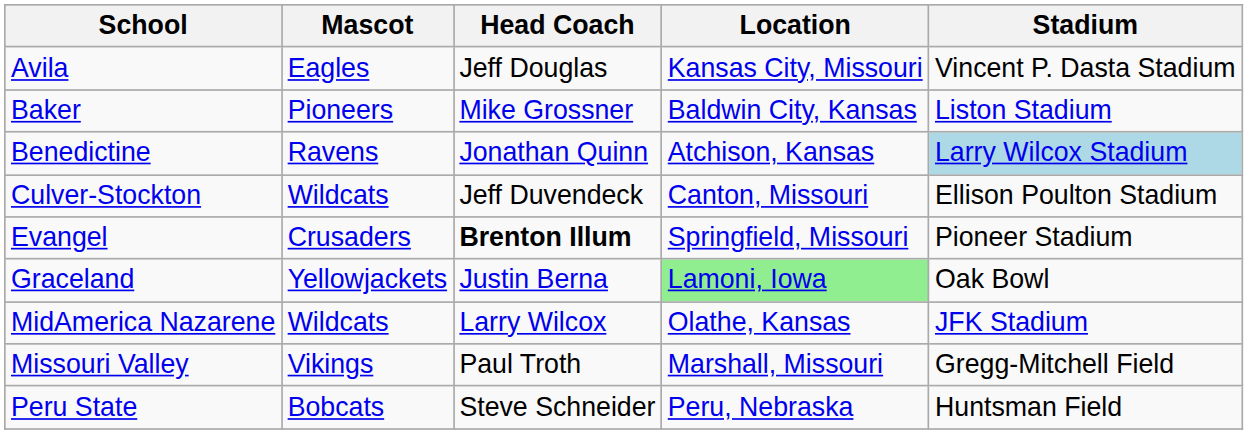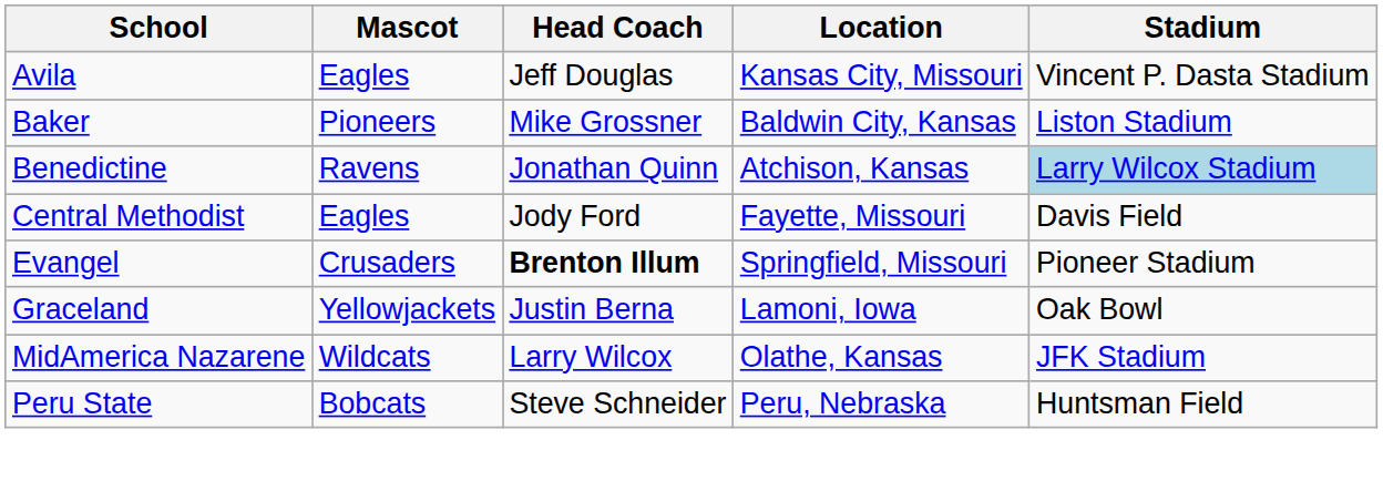+ row: Central Methodist | Eagles | Jody Ford | Fayette, Missouri | Davis Field
- row: Culver-Stockton | Wildcats | Jeff Duvendeck | Canton, Missouri | Ellison Poulton Stadium
Graceland | Location: lightgreen background -> no background
- row: Missouri Valley | Vikings | Paul Troth | Marshall, Missouri | Gregg-Mitchell Field
